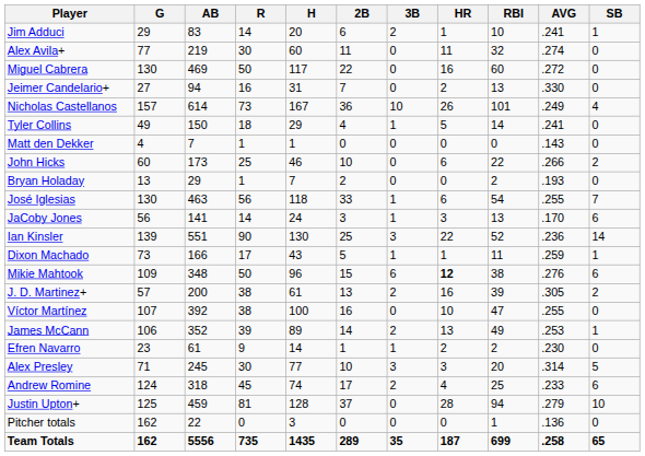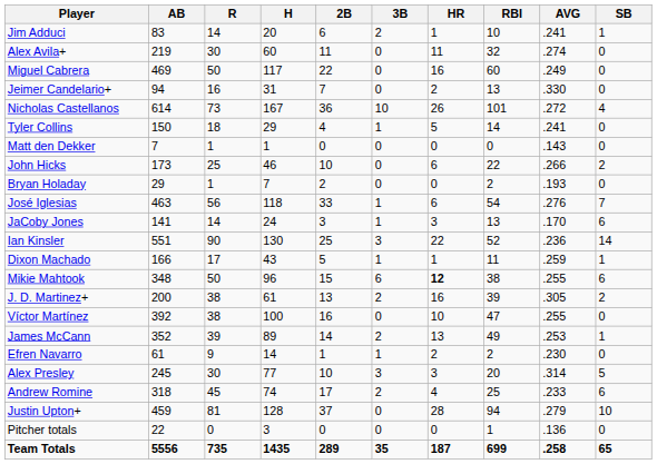- column: G | 29 | 77 | 130 | 27 | 157 | 49 | 4 | 60 | 13 | 130 | 56 | 139 | 73 | 109 | 57 | 107 | 106 | 23 | 71 | 124 | 125 | 162 | 162
Miguel Cabrera | AVG: .272 -> .249
Nicholas Castellanos | AVG: .249 -> .272
José Iglesias | AVG: .255 -> .276
Mikie Mahtook | AVG: .276 -> .255
